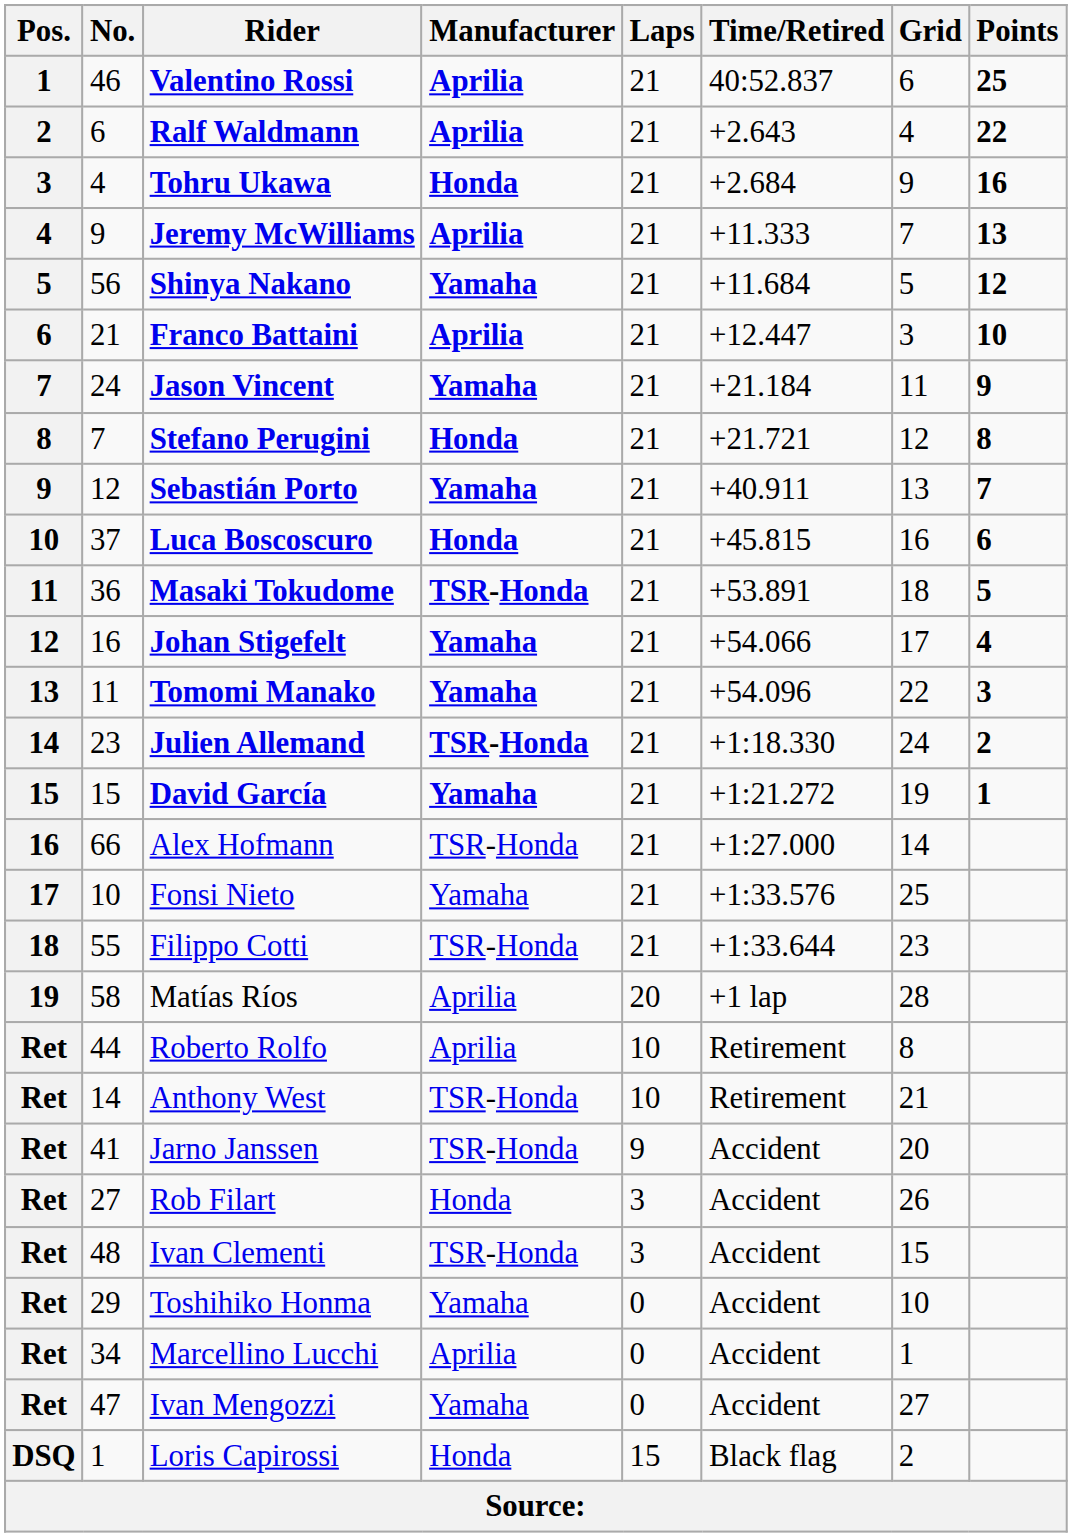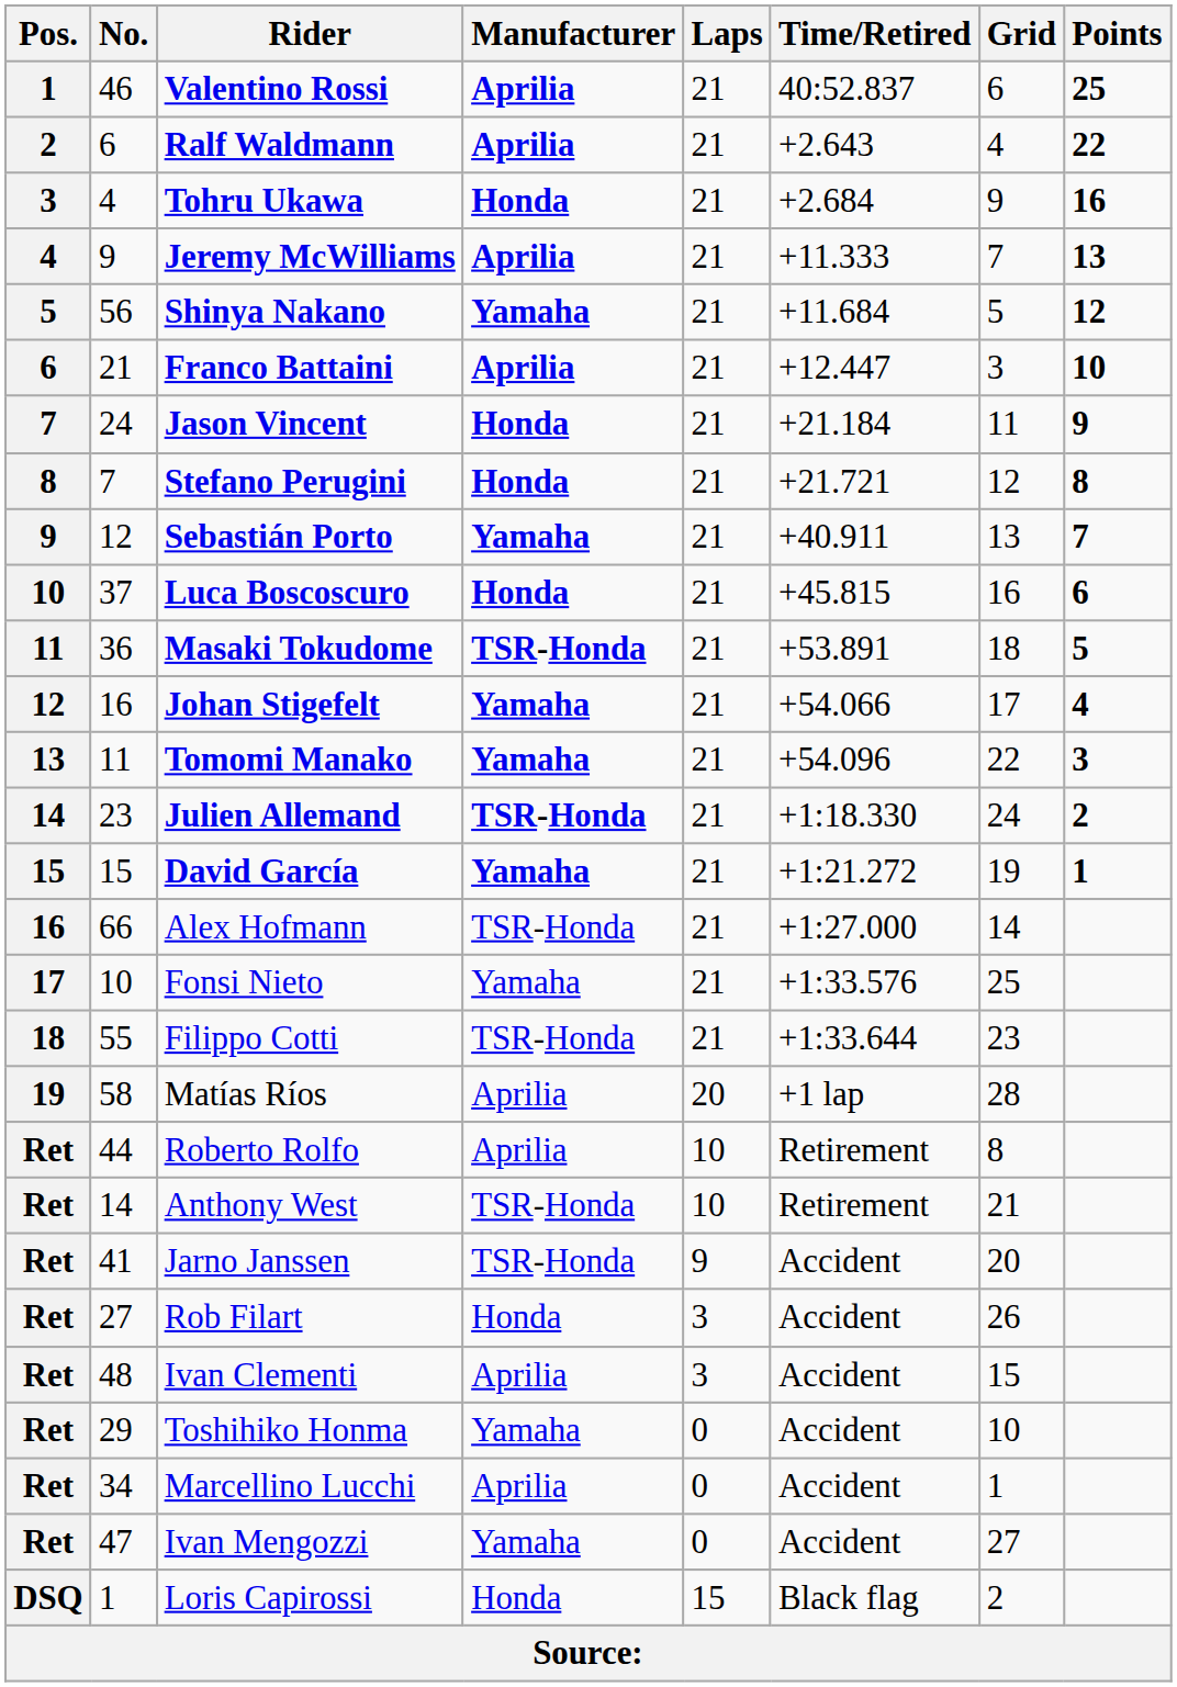Jason Vincent | Manufacturer: Yamaha -> Honda
Ivan Clementi | Manufacturer: TSR-Honda -> Aprilia
